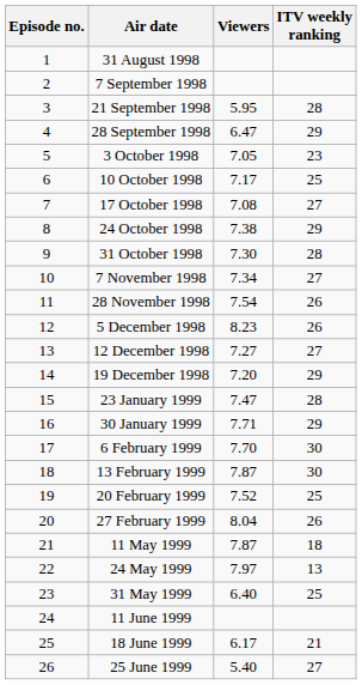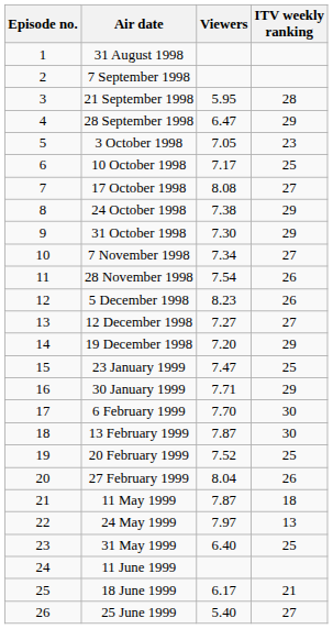17 October 1998 | Viewers: 7.08 -> 8.08
31 October 1998 | ITV weekly ranking: 28 -> 29
23 January 1999 | ITV weekly ranking: 28 -> 25
